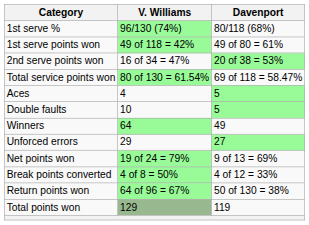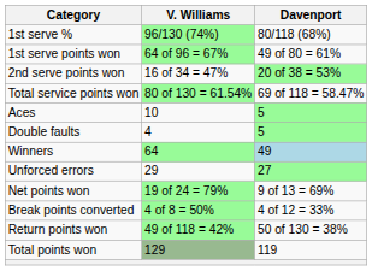1st serve points won | V. Williams: 49 of 118 = 42% -> 64 of 96 = 67%
Aces | V. Williams: 4 -> 10
Double faults | V. Williams: 10 -> 4
Winners | Davenport: no background -> lightblue background
Return points won | V. Williams: 64 of 96 = 67% -> 49 of 118 = 42%
